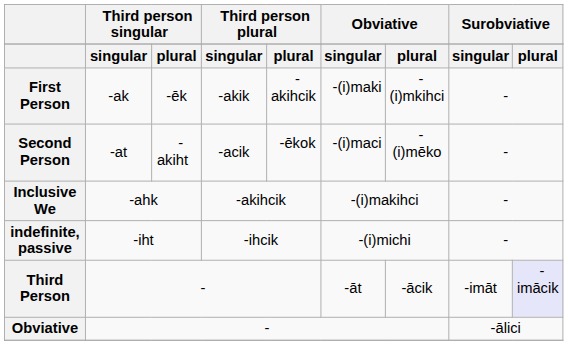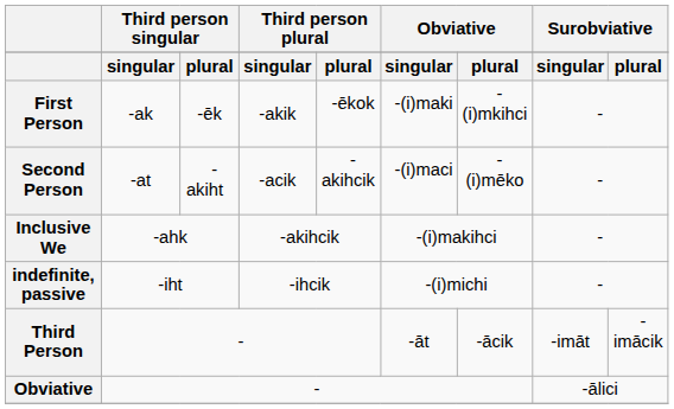First Person | column 5: -akihcik -> -ēkok
Second Person | column 5: -ēkok -> -akihcik
Third Person | column 9: lavender background -> no background
